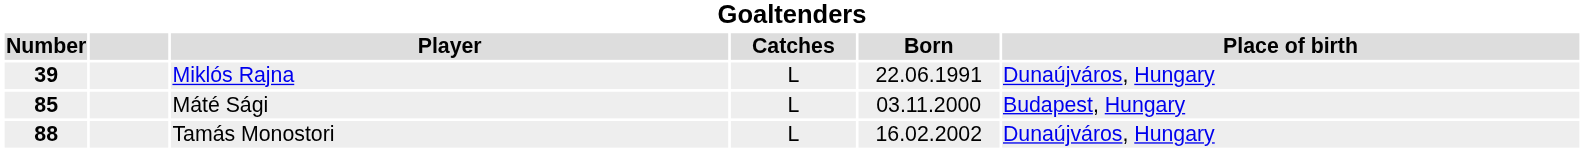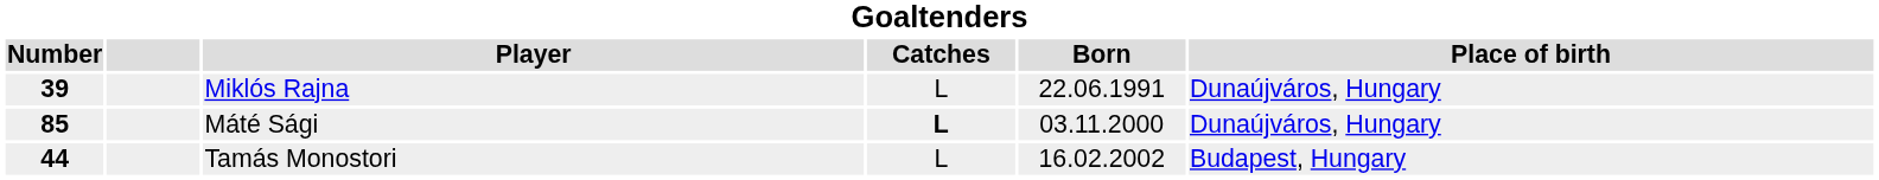Máté Sági | Catches: normal -> bold
Máté Sági | Place of birth: Budapest, Hungary -> Dunaújváros, Hungary
Tamás Monostori | Number: 88 -> 44
Tamás Monostori | Place of birth: Dunaújváros, Hungary -> Budapest, Hungary
